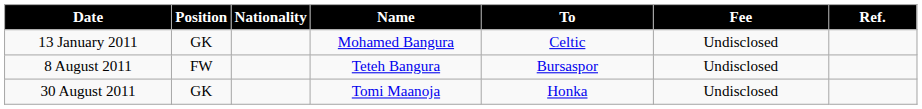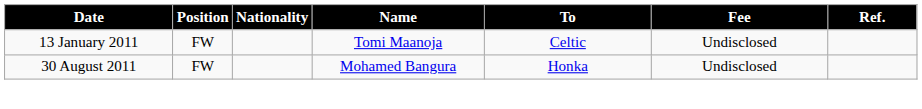13 January 2011 | Position: GK -> FW
13 January 2011 | Name: Mohamed Bangura -> Tomi Maanoja
- row: 8 August 2011 | FW | Teteh Bangura | Bursaspor | Undisclosed
30 August 2011 | Position: GK -> FW
30 August 2011 | Name: Tomi Maanoja -> Mohamed Bangura
